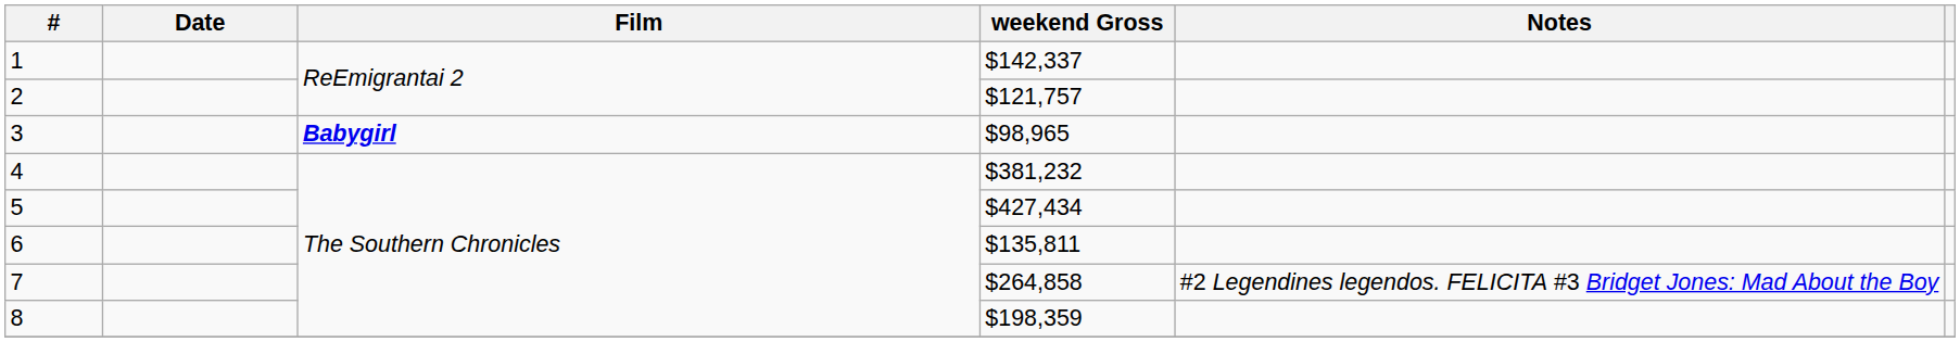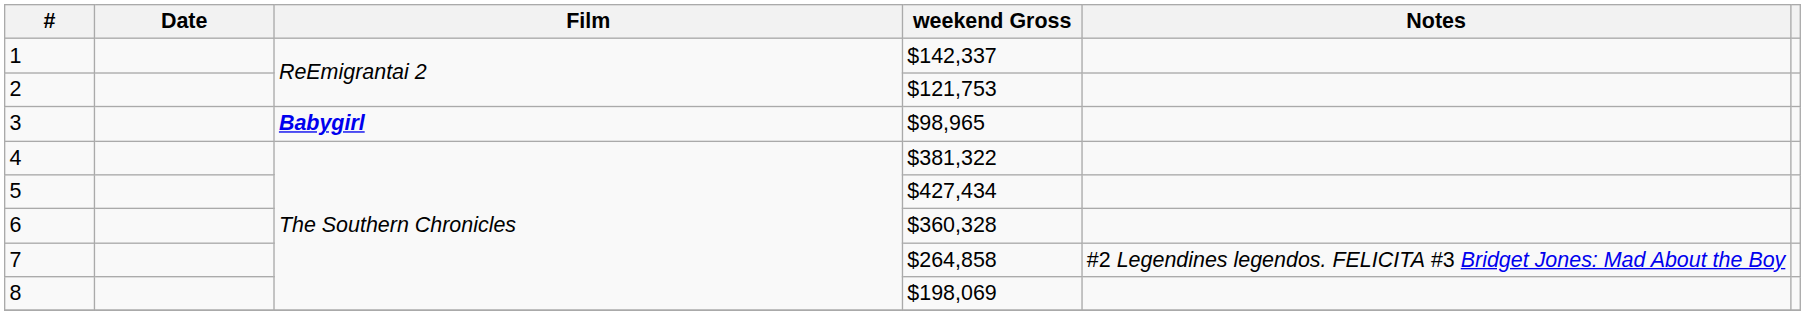2 | weekend Gross: $121,757 -> $121,753
4 | weekend Gross: $381,232 -> $381,322
6 | weekend Gross: $135,811 -> $360,328
8 | weekend Gross: $198,359 -> $198,069
